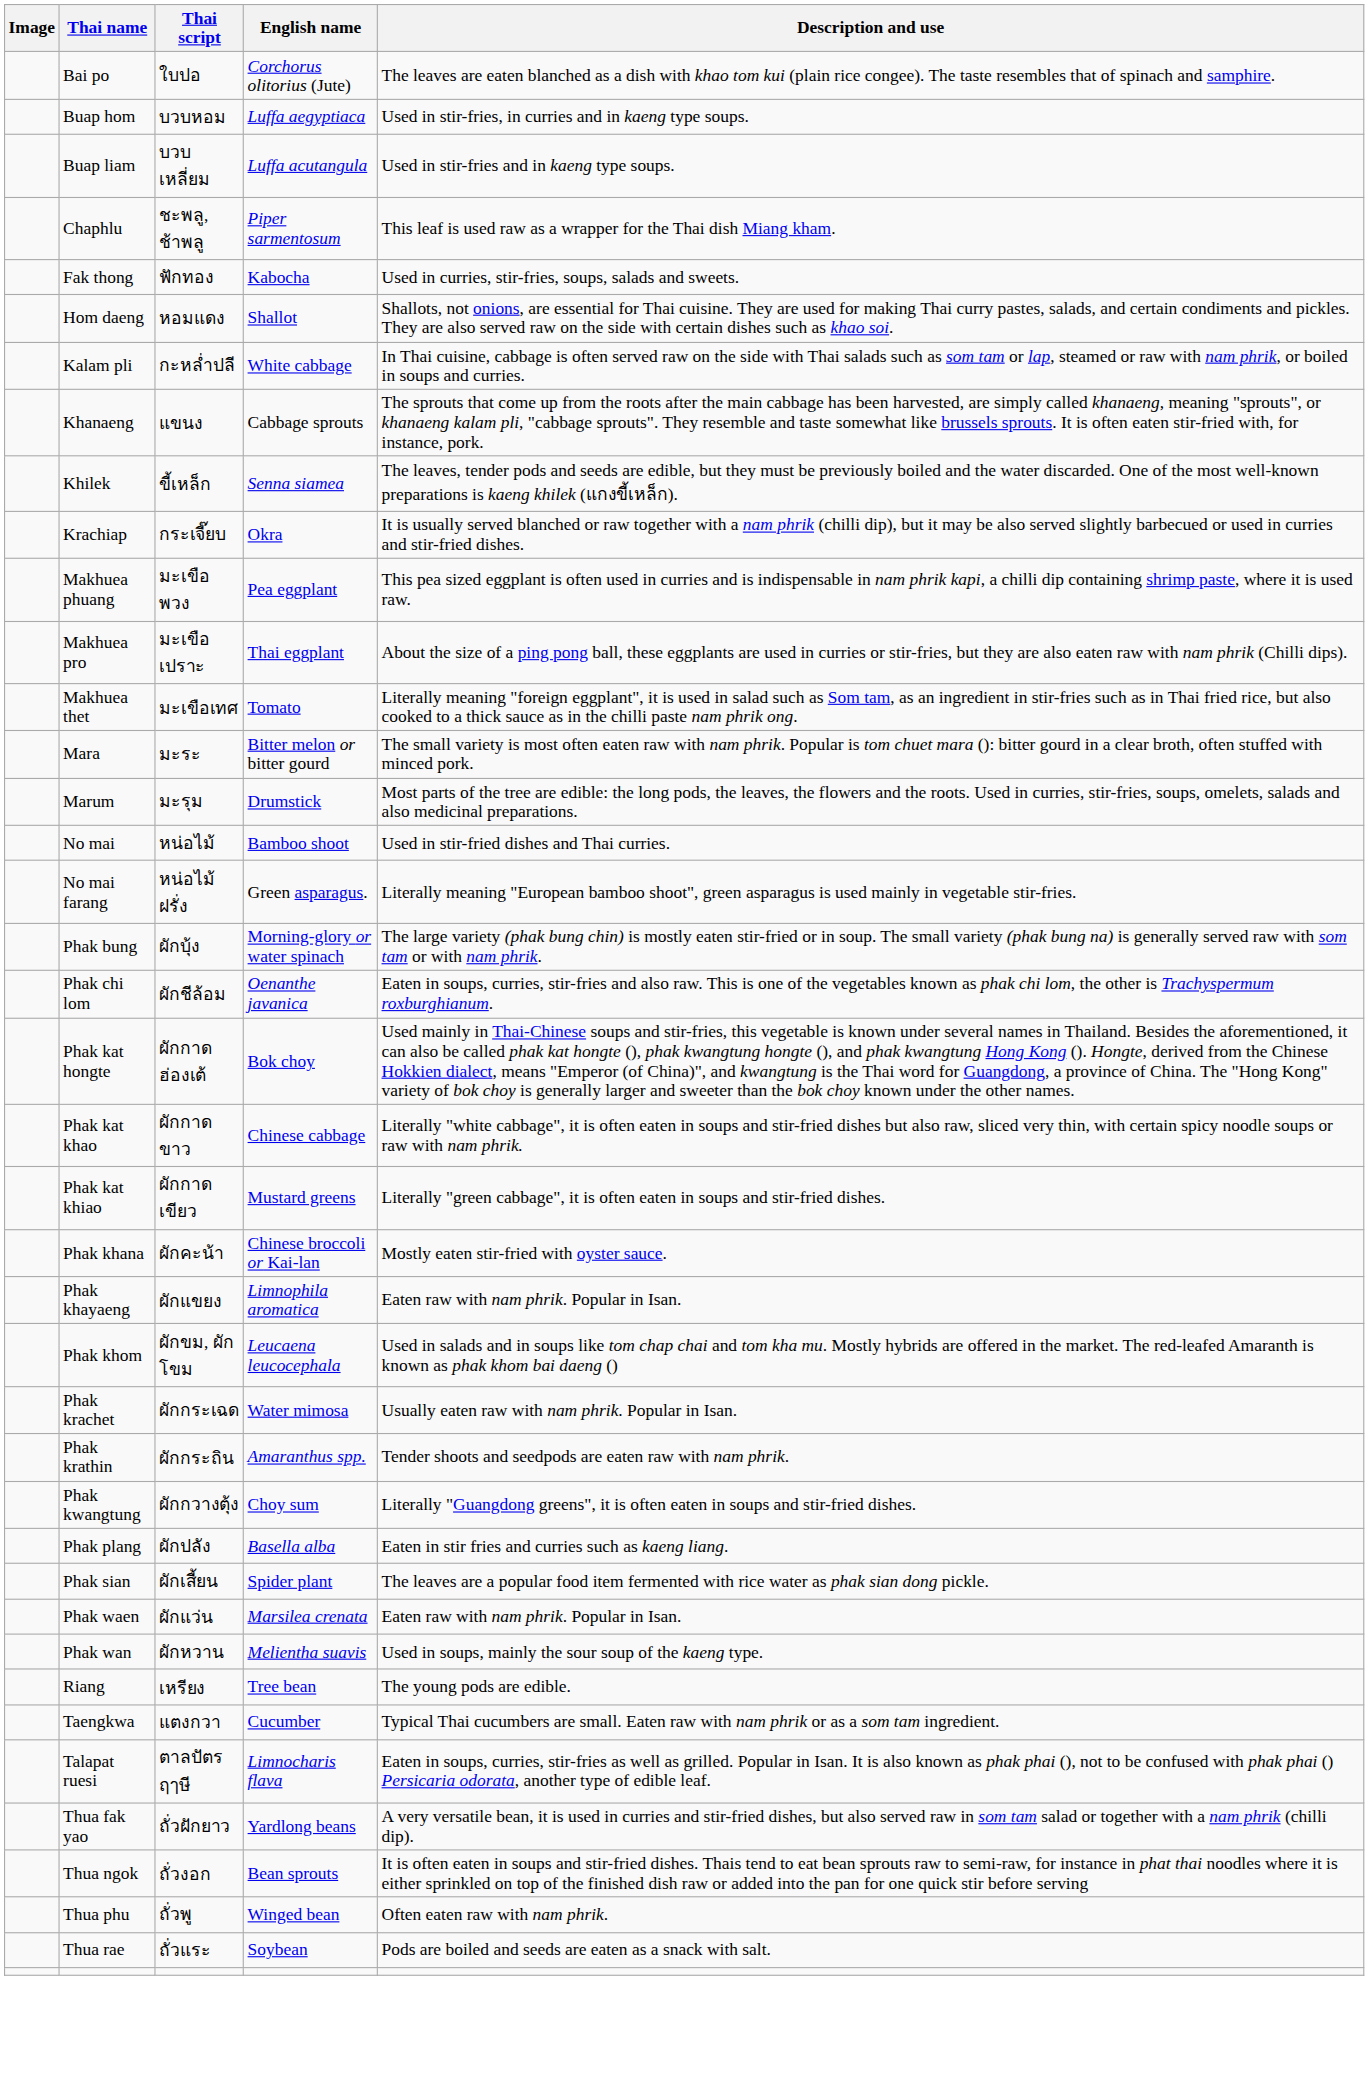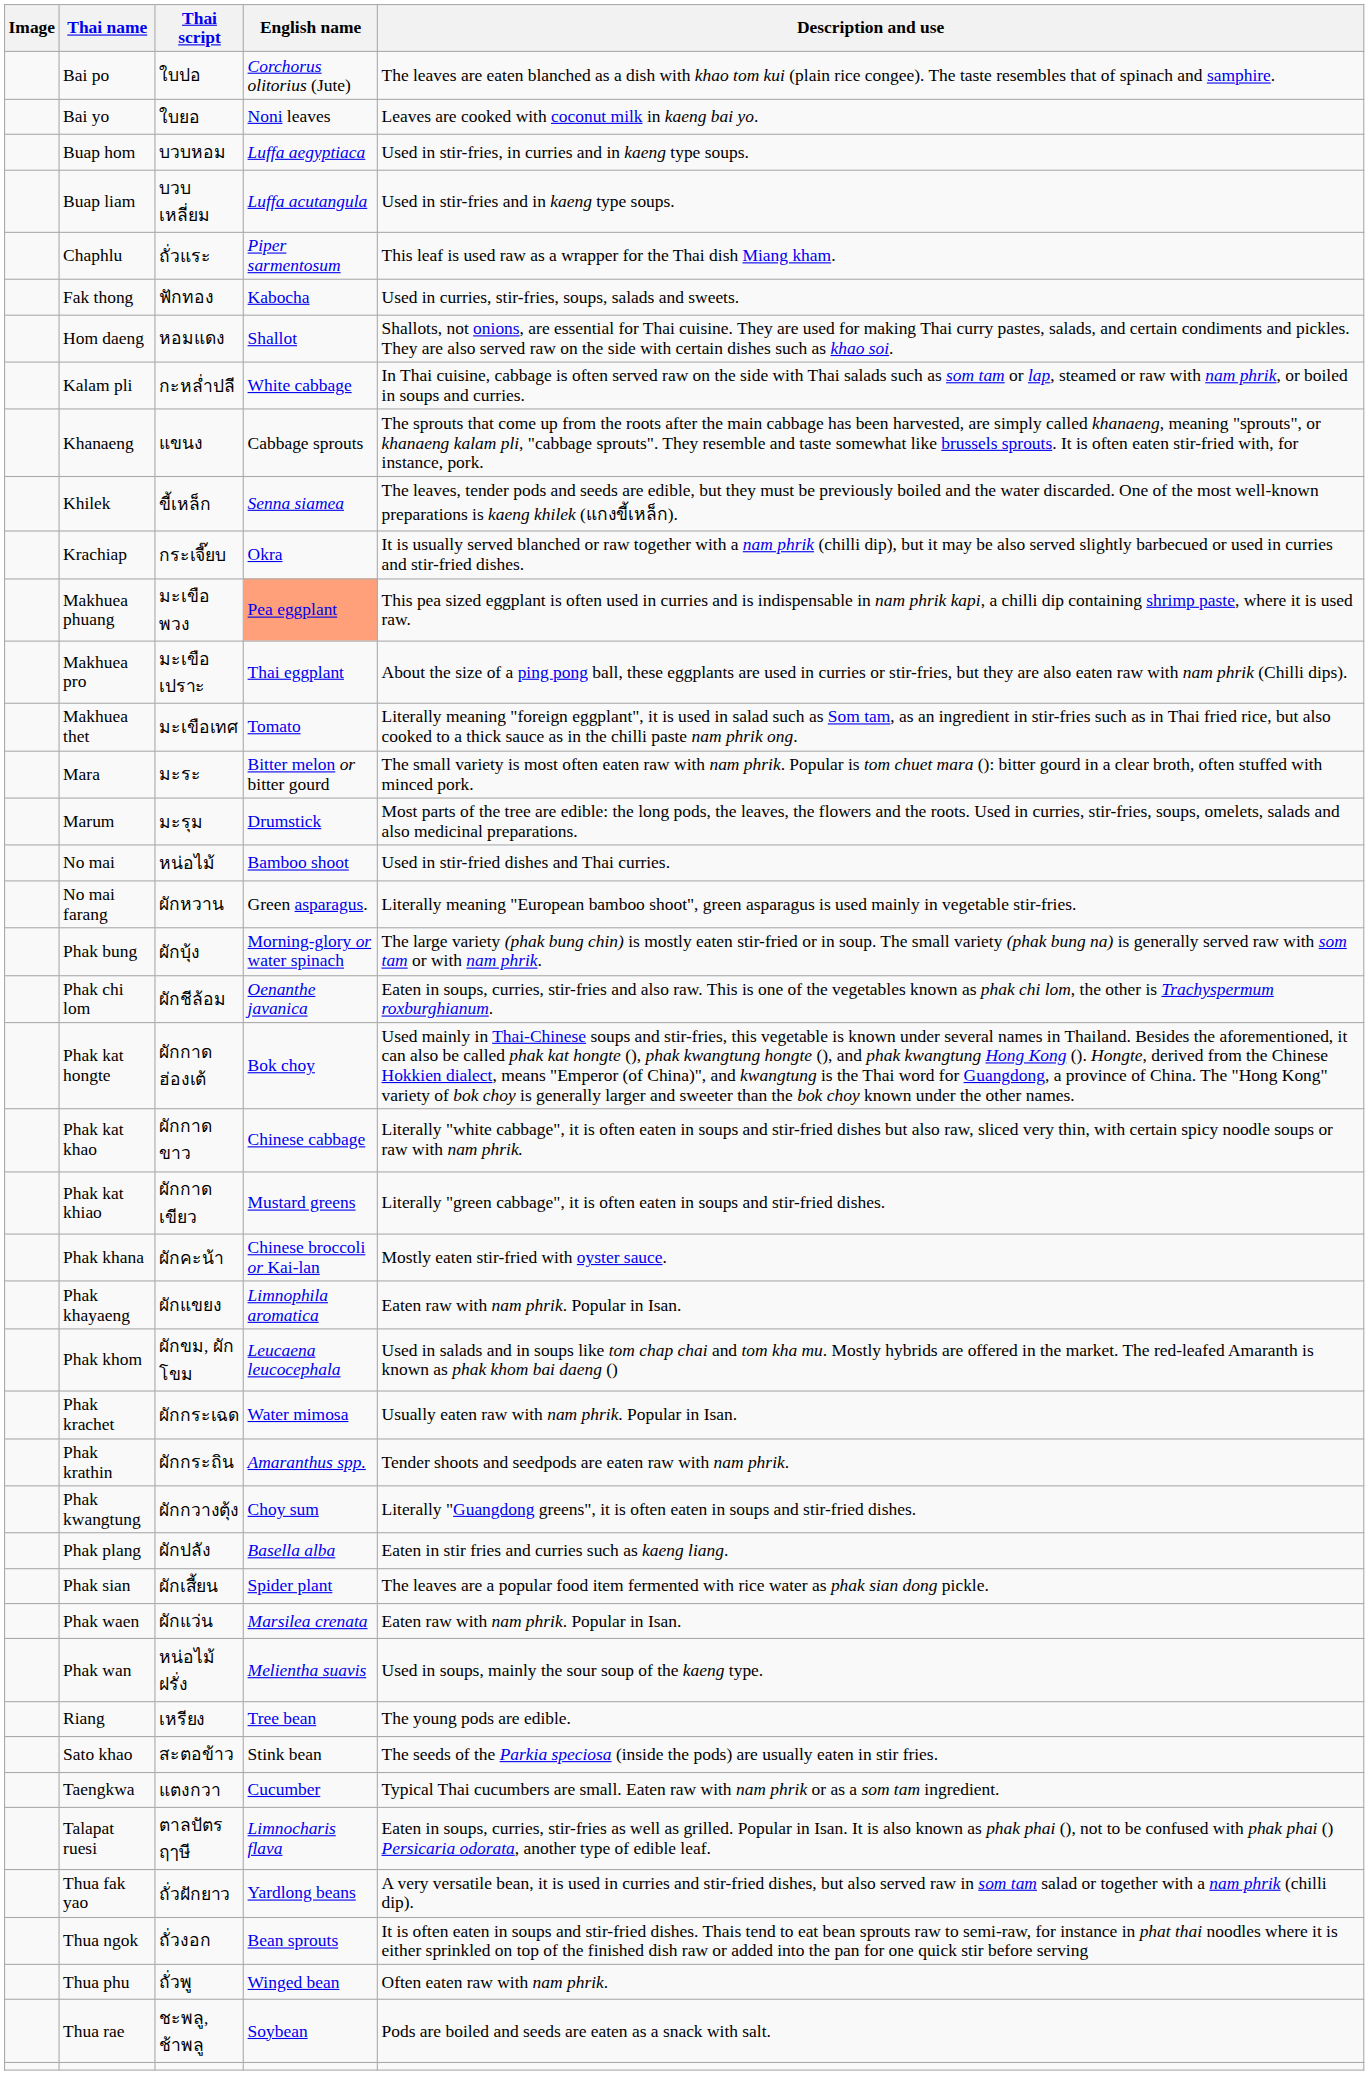+ row: Bai yo | ใบยอ | Noni leaves | Leaves are cooked with coconut milk in kaeng bai yo.
Chaphlu | Thai script: ชะพลู, ช้าพลู -> ถั่วแระ
Makhuea phuang | English name: no background -> lightsalmon background
No mai farang | Thai script: หน่อไม้ฝรั่ง -> ผักหวาน
Phak wan | Thai script: ผักหวาน -> หน่อไม้ฝรั่ง
+ row: Sato khao | สะตอข้าว | Stink bean | The seeds of the Parkia speciosa (inside the pods) are usually eaten in stir fries.
Thua rae | Thai script: ถั่วแระ -> ชะพลู, ช้าพลู
